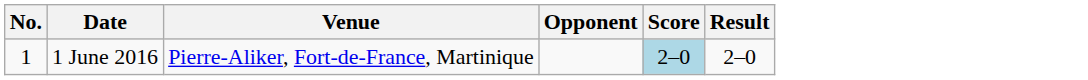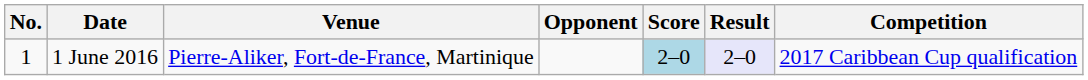+ column: Competition | 2017 Caribbean Cup qualification
1 June 2016 | Result: no background -> lavender background
